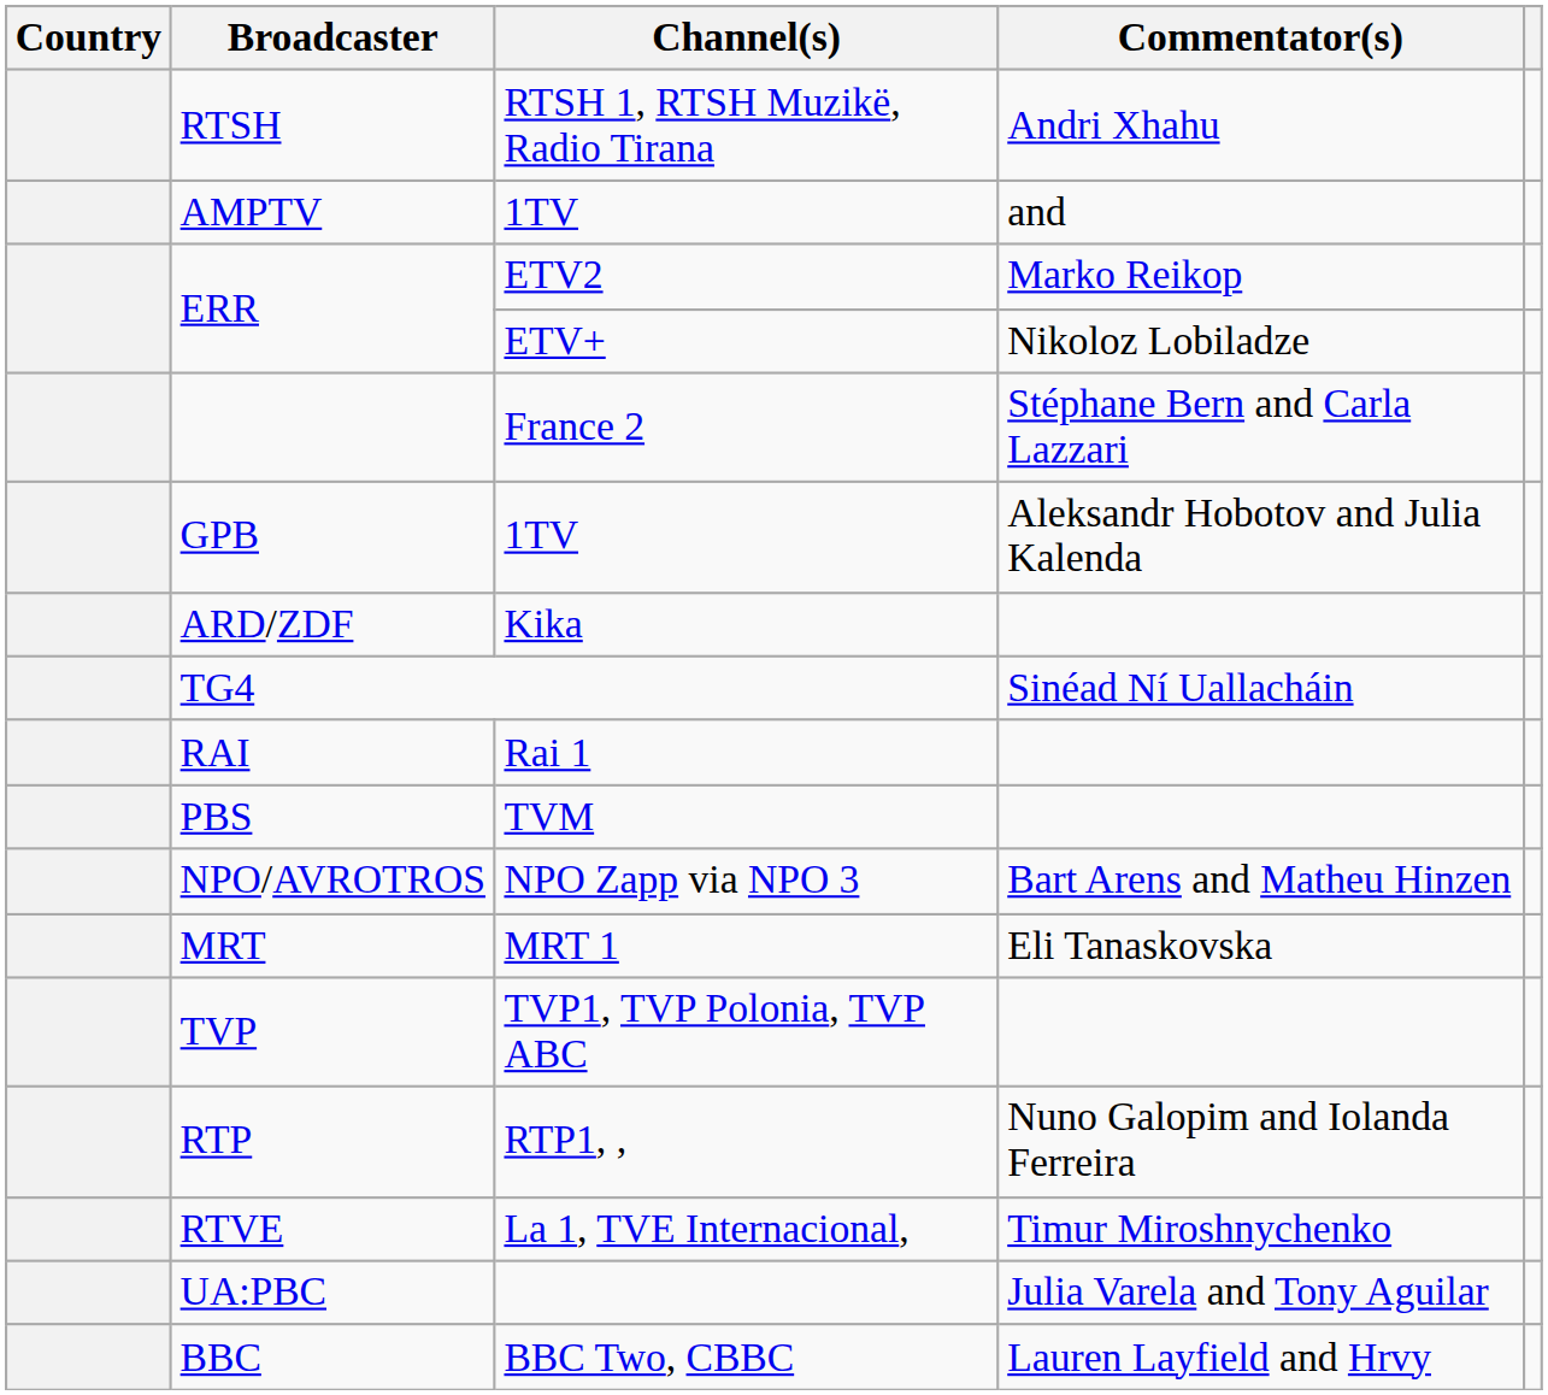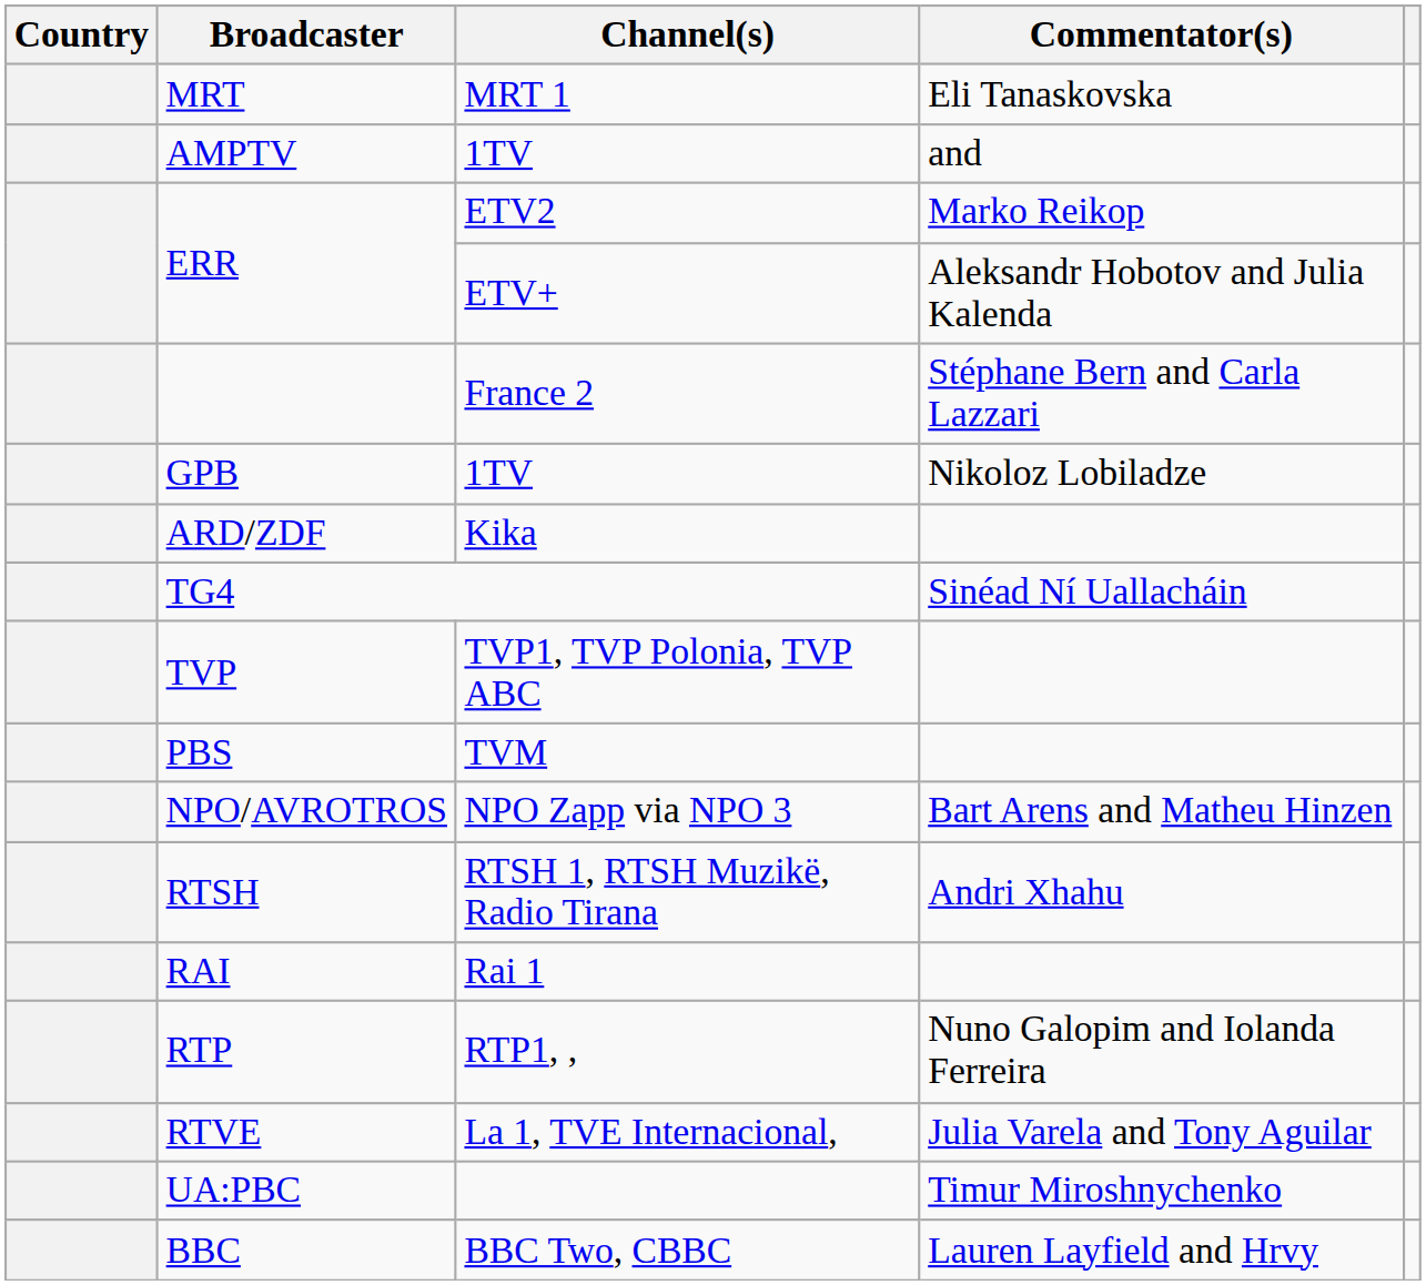rows swapped: RTSH <-> MRT
ERR / ETV+ | Commentator(s): Nikoloz Lobiladze -> Aleksandr Hobotov and Julia Kalenda
GPB | Commentator(s): Aleksandr Hobotov and Julia Kalenda -> Nikoloz Lobiladze
rows swapped: RAI <-> TVP
RTVE | Commentator(s): Timur Miroshnychenko -> Julia Varela and Tony Aguilar
UA:PBC | Commentator(s): Julia Varela and Tony Aguilar -> Timur Miroshnychenko
